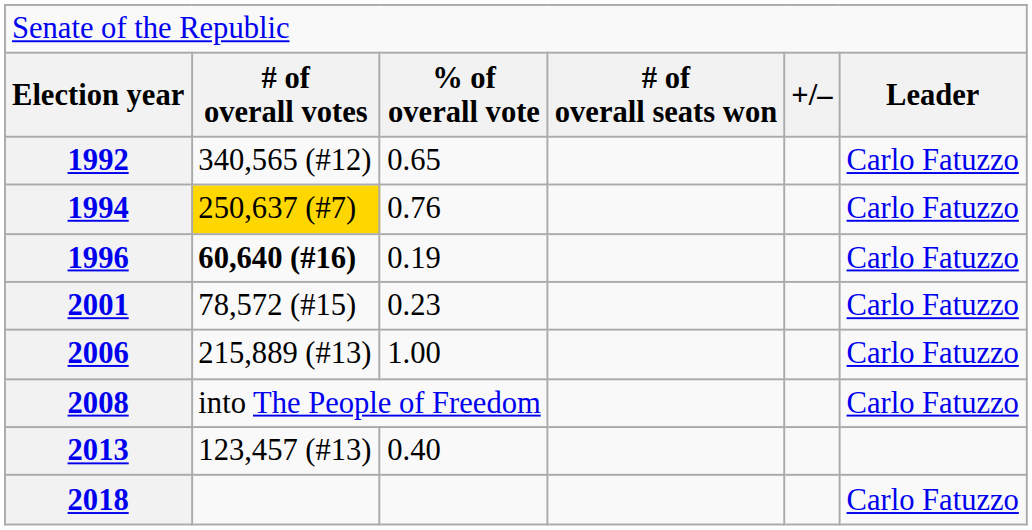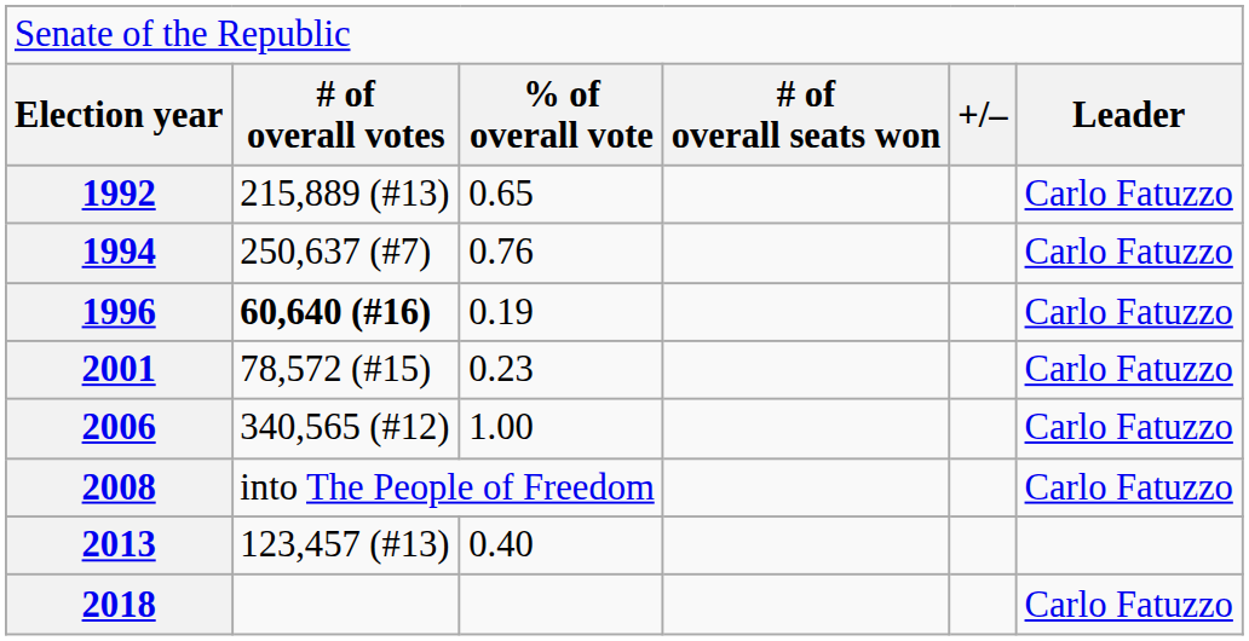1992 | column 2: 340,565 (#12) -> 215,889 (#13)
1994 | column 2: gold background -> no background
2006 | column 2: 215,889 (#13) -> 340,565 (#12)
